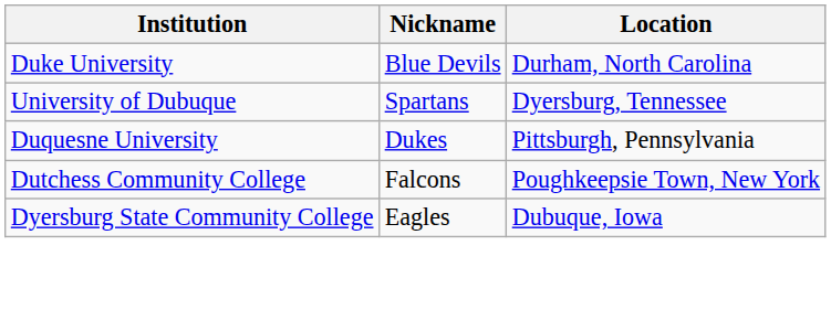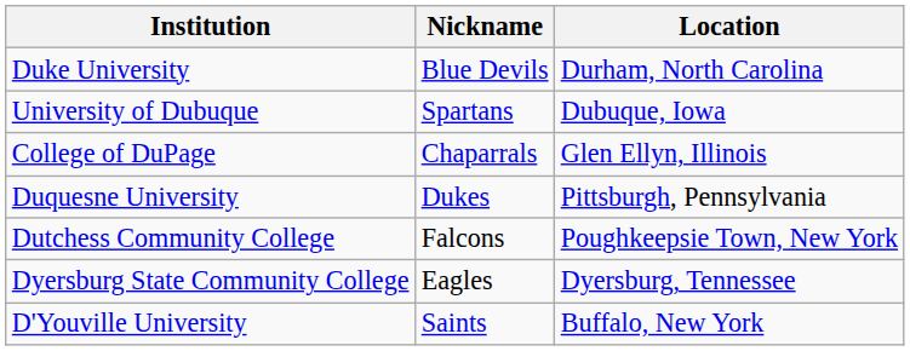University of Dubuque | Location: Dyersburg, Tennessee -> Dubuque, Iowa
+ row: College of DuPage | Chaparrals | Glen Ellyn, Illinois
Dyersburg State Community College | Location: Dubuque, Iowa -> Dyersburg, Tennessee
+ row: D'Youville University | Saints | Buffalo, New York
